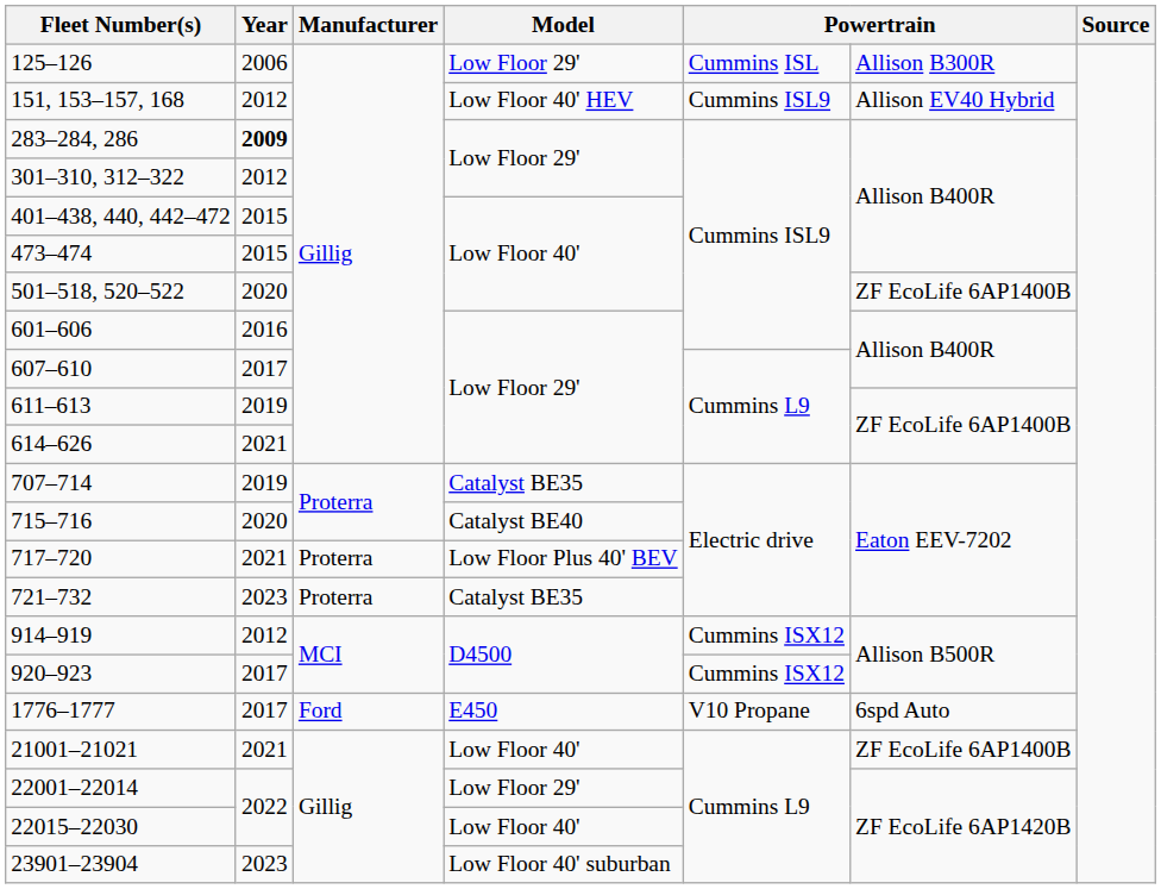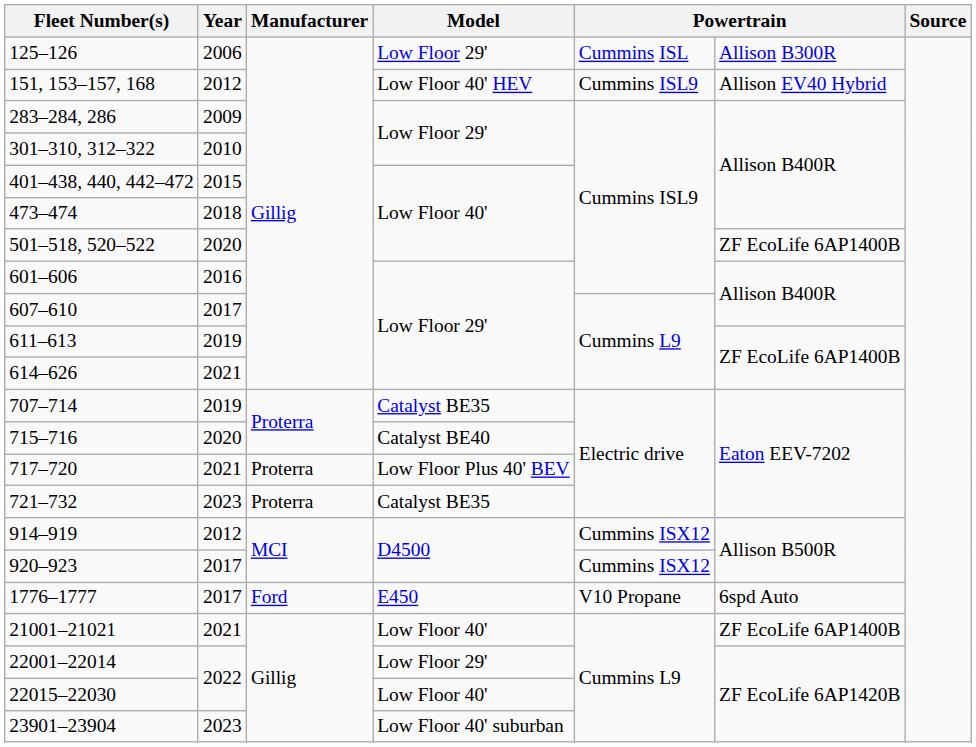283–284, 286 | Year: bold -> normal
301–310, 312–322 | Year: 2012 -> 2010
473–474 | Year: 2015 -> 2018
